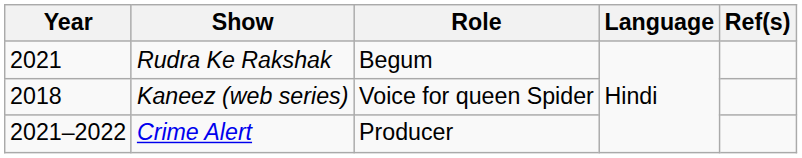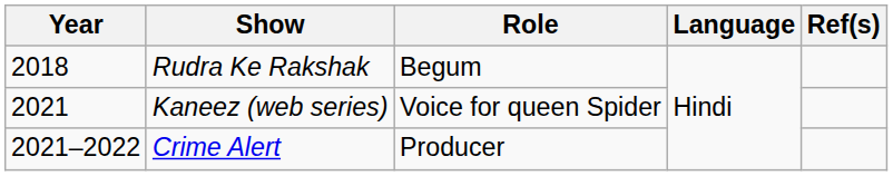Rudra Ke Rakshak | Year: 2021 -> 2018
Kaneez (web series) | Year: 2018 -> 2021
